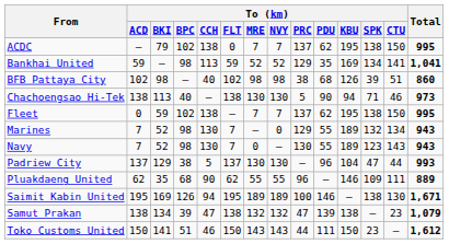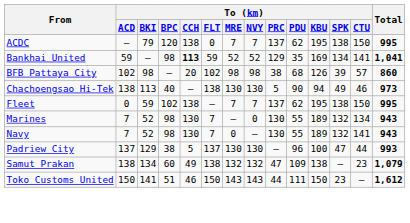ACDC | To (km) / BPC: 102 -> 120
Bankhai United | To (km) / CCH: normal -> bold
BFB Pattaya City | To (km) / CCH: 40 -> 20
BFB Pattaya City | To (km) / CTU: 51 -> 57
Chachoengsao Hi-Tek | To (km) / SPK: 71 -> 49
Marines | To (km) / PRC: 129 -> 130
Navy | To (km) / SPK: 123 -> 132
Navy | To (km) / CTU: 143 -> 141
Padriew City | To (km) / KBU: 104 -> 100
- row: Pluakdaeng United | 62 | 35 | 68 | 90 | 62 | 55 | 55 | 96 | — | 146 | 109 | 111 | 889
- row: Saimit Kabin United | 195 | 169 | 126 | 94 | 195 | 189 | 189 | 100 | 146 | — | 138 | 130 | 1,671
Samut Prakan | To (km) / BPC: 39 -> 60
Samut Prakan | To (km) / CCH: 47 -> 49
Samut Prakan | To (km) / PDU: 139 -> 109
